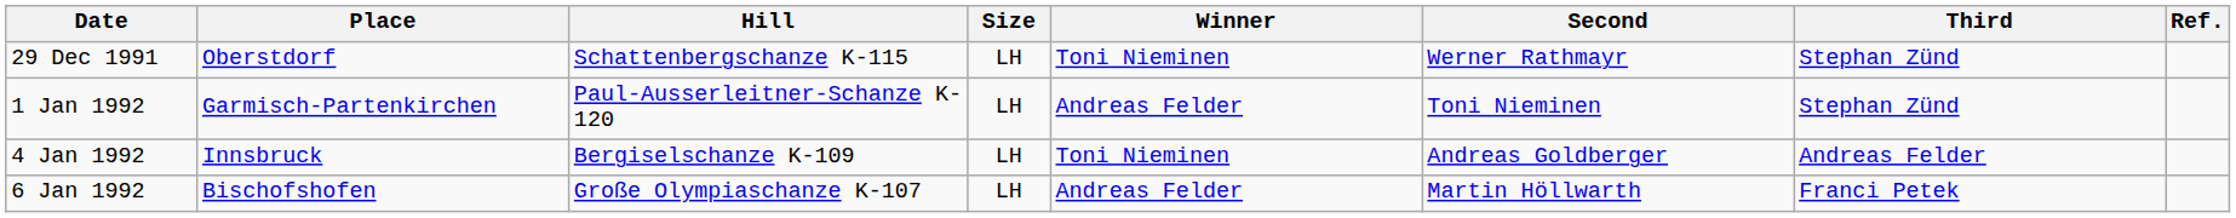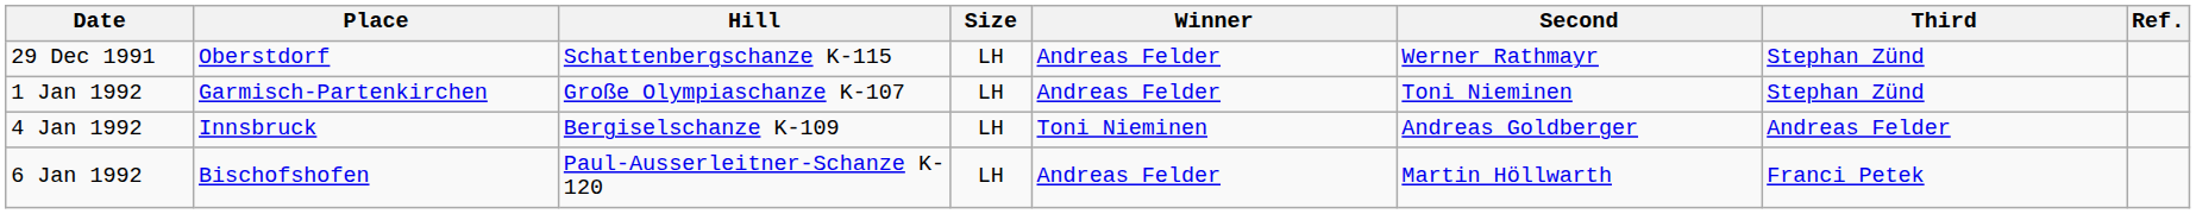29 Dec 1991 | Winner: Toni Nieminen -> Andreas Felder
1 Jan 1992 | Hill: Paul-Ausserleitner-Schanze K-120 -> Große Olympiaschanze K-107
6 Jan 1992 | Hill: Große Olympiaschanze K-107 -> Paul-Ausserleitner-Schanze K-120
